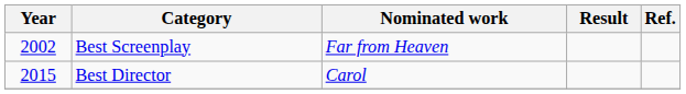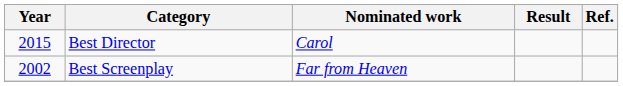rows swapped: Best Screenplay <-> Best Director
